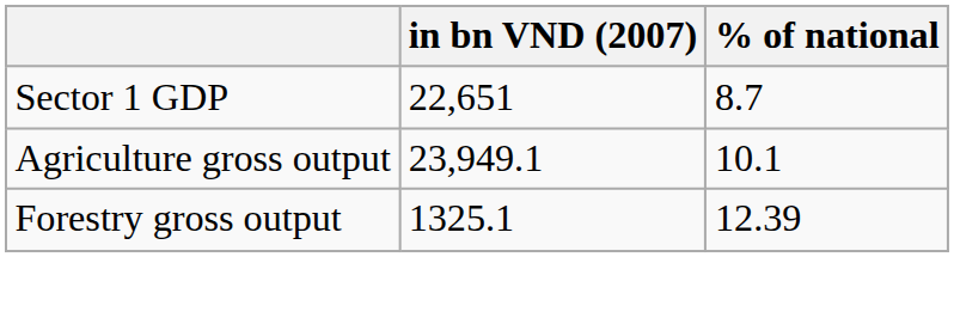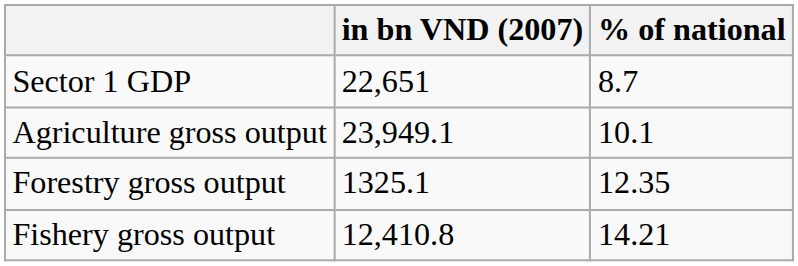Forestry gross output | % of national: 12.39 -> 12.35
+ row: Fishery gross output | 12,410.8 | 14.21
